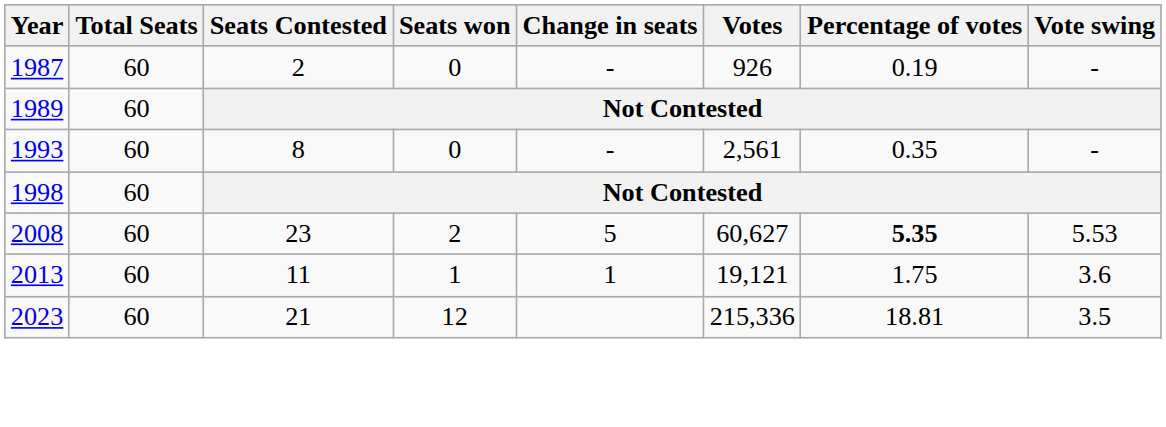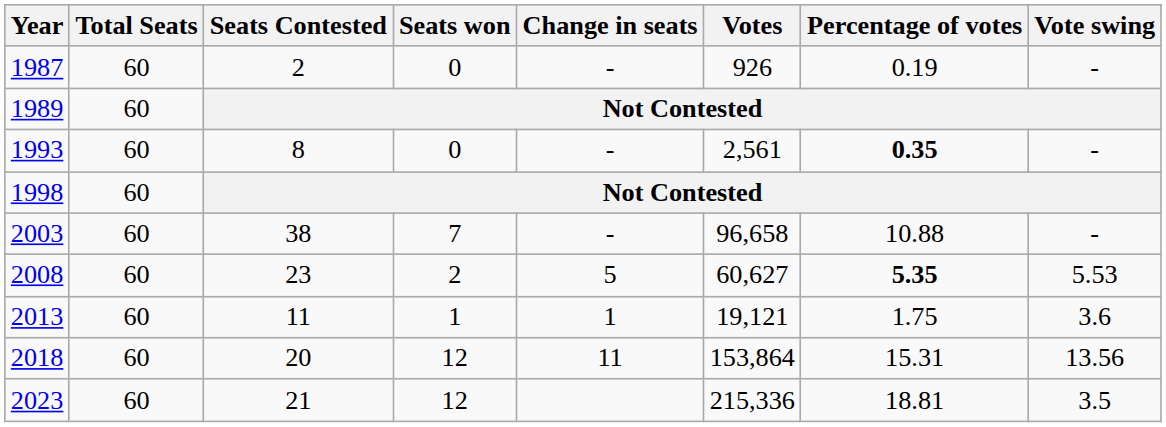1993 | Percentage of votes: normal -> bold
+ row: 2003 | 60 | 38 | 7 | - | 96,658 | 10.88 | -
+ row: 2018 | 60 | 20 | 12 | 11 | 153,864 | 15.31 | 13.56
